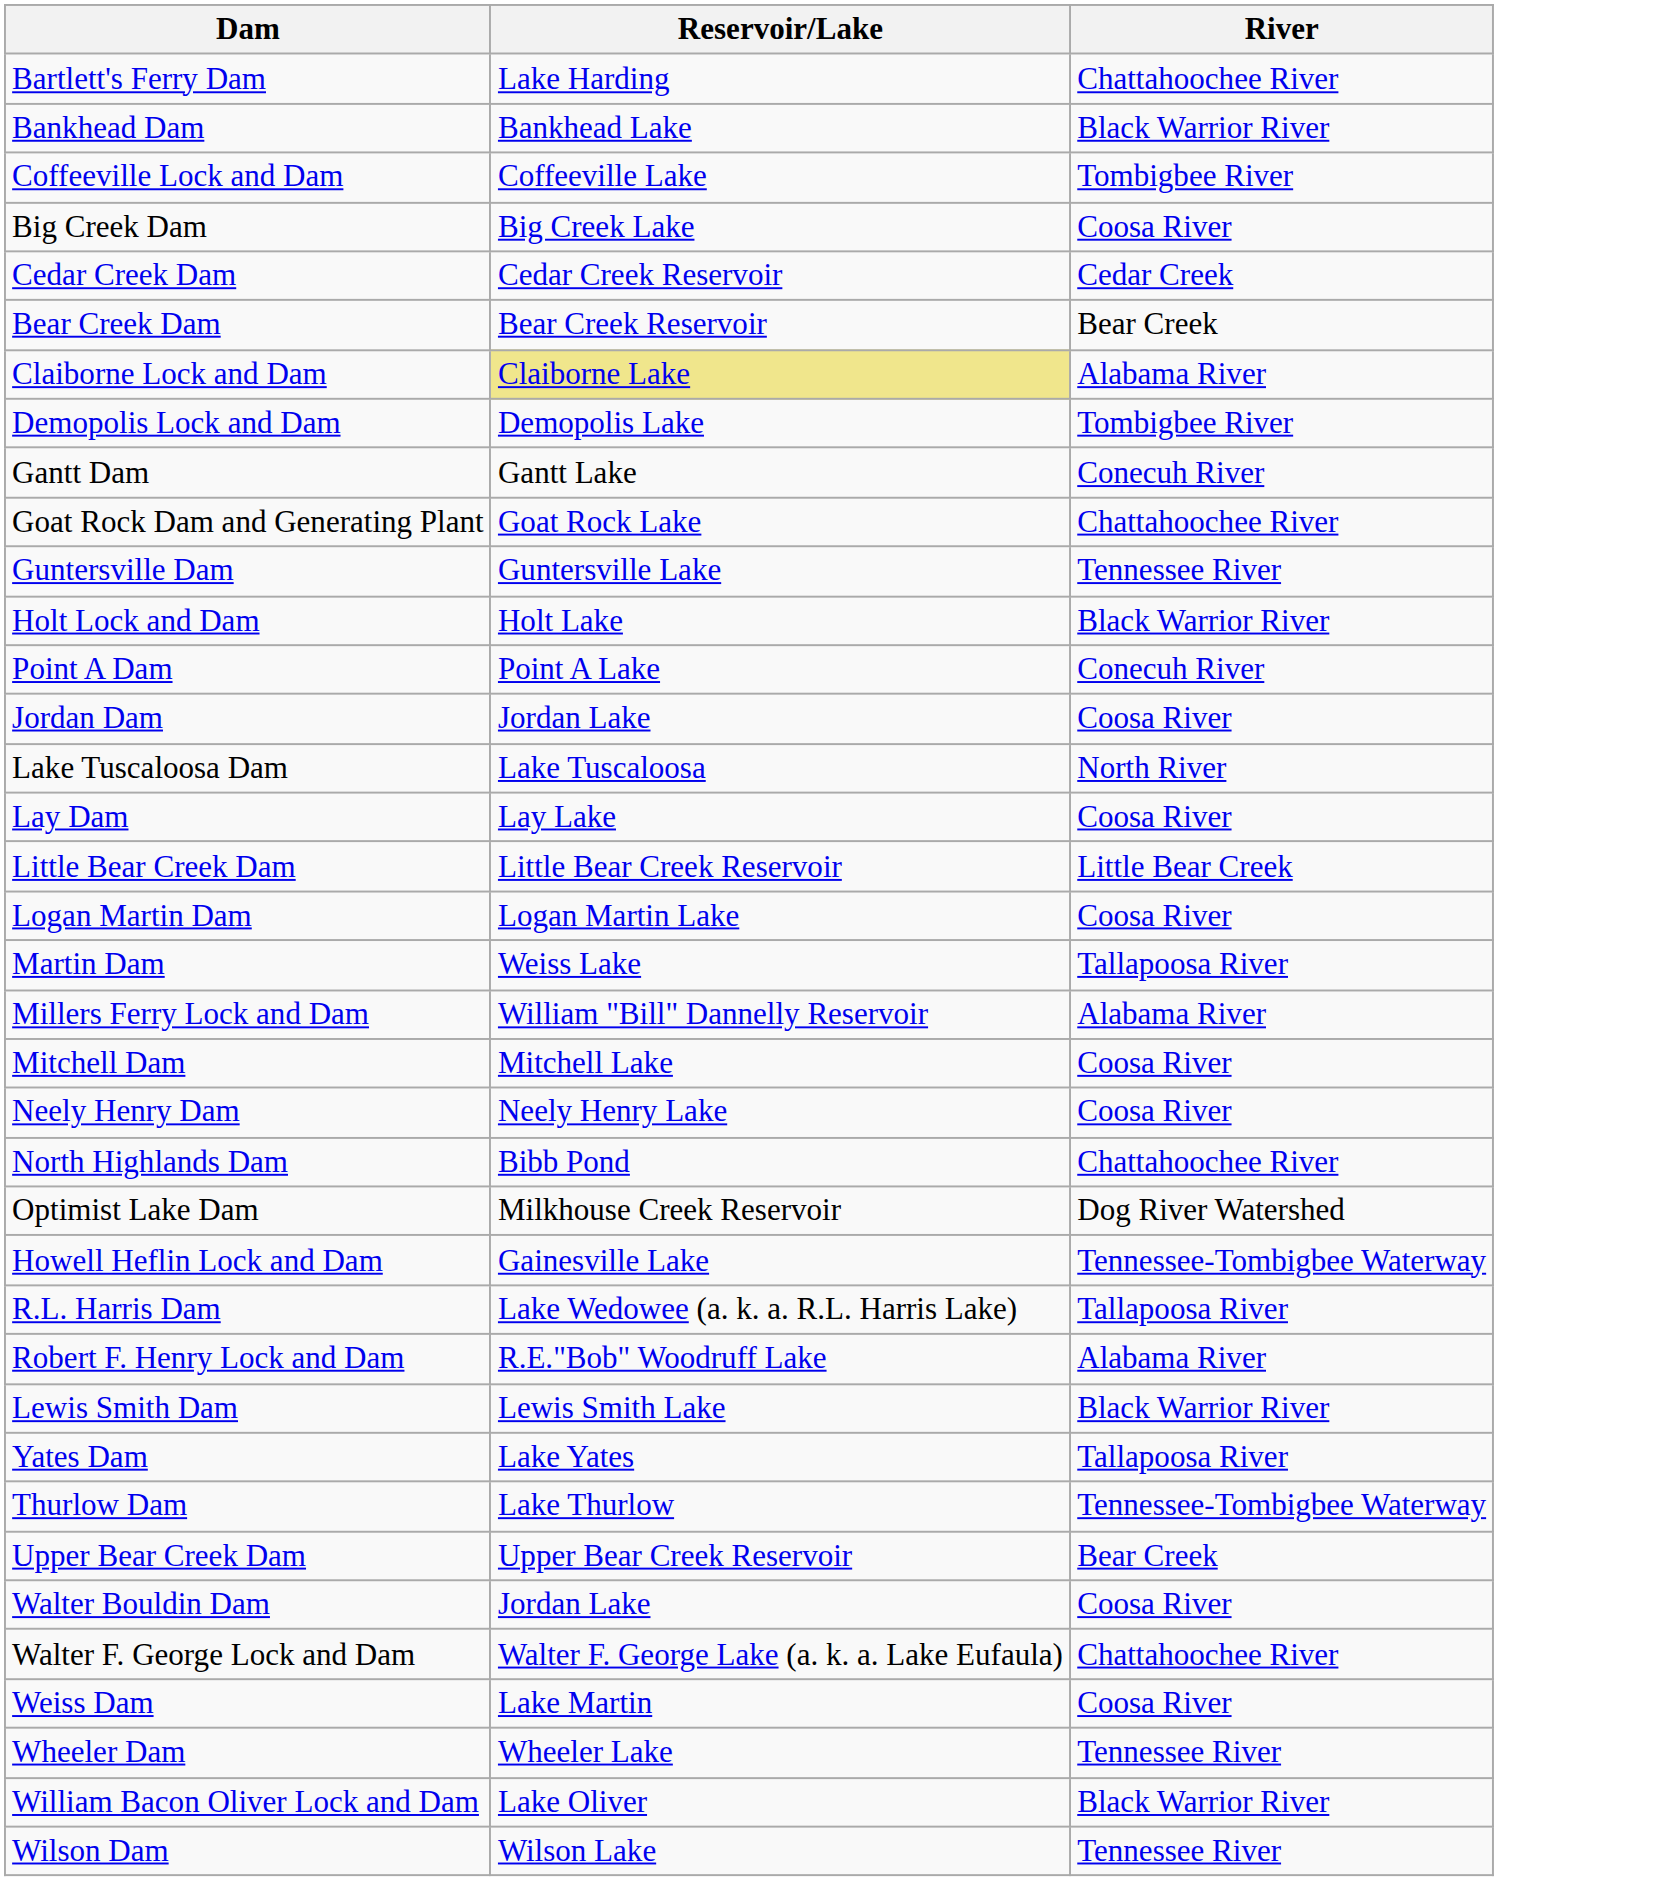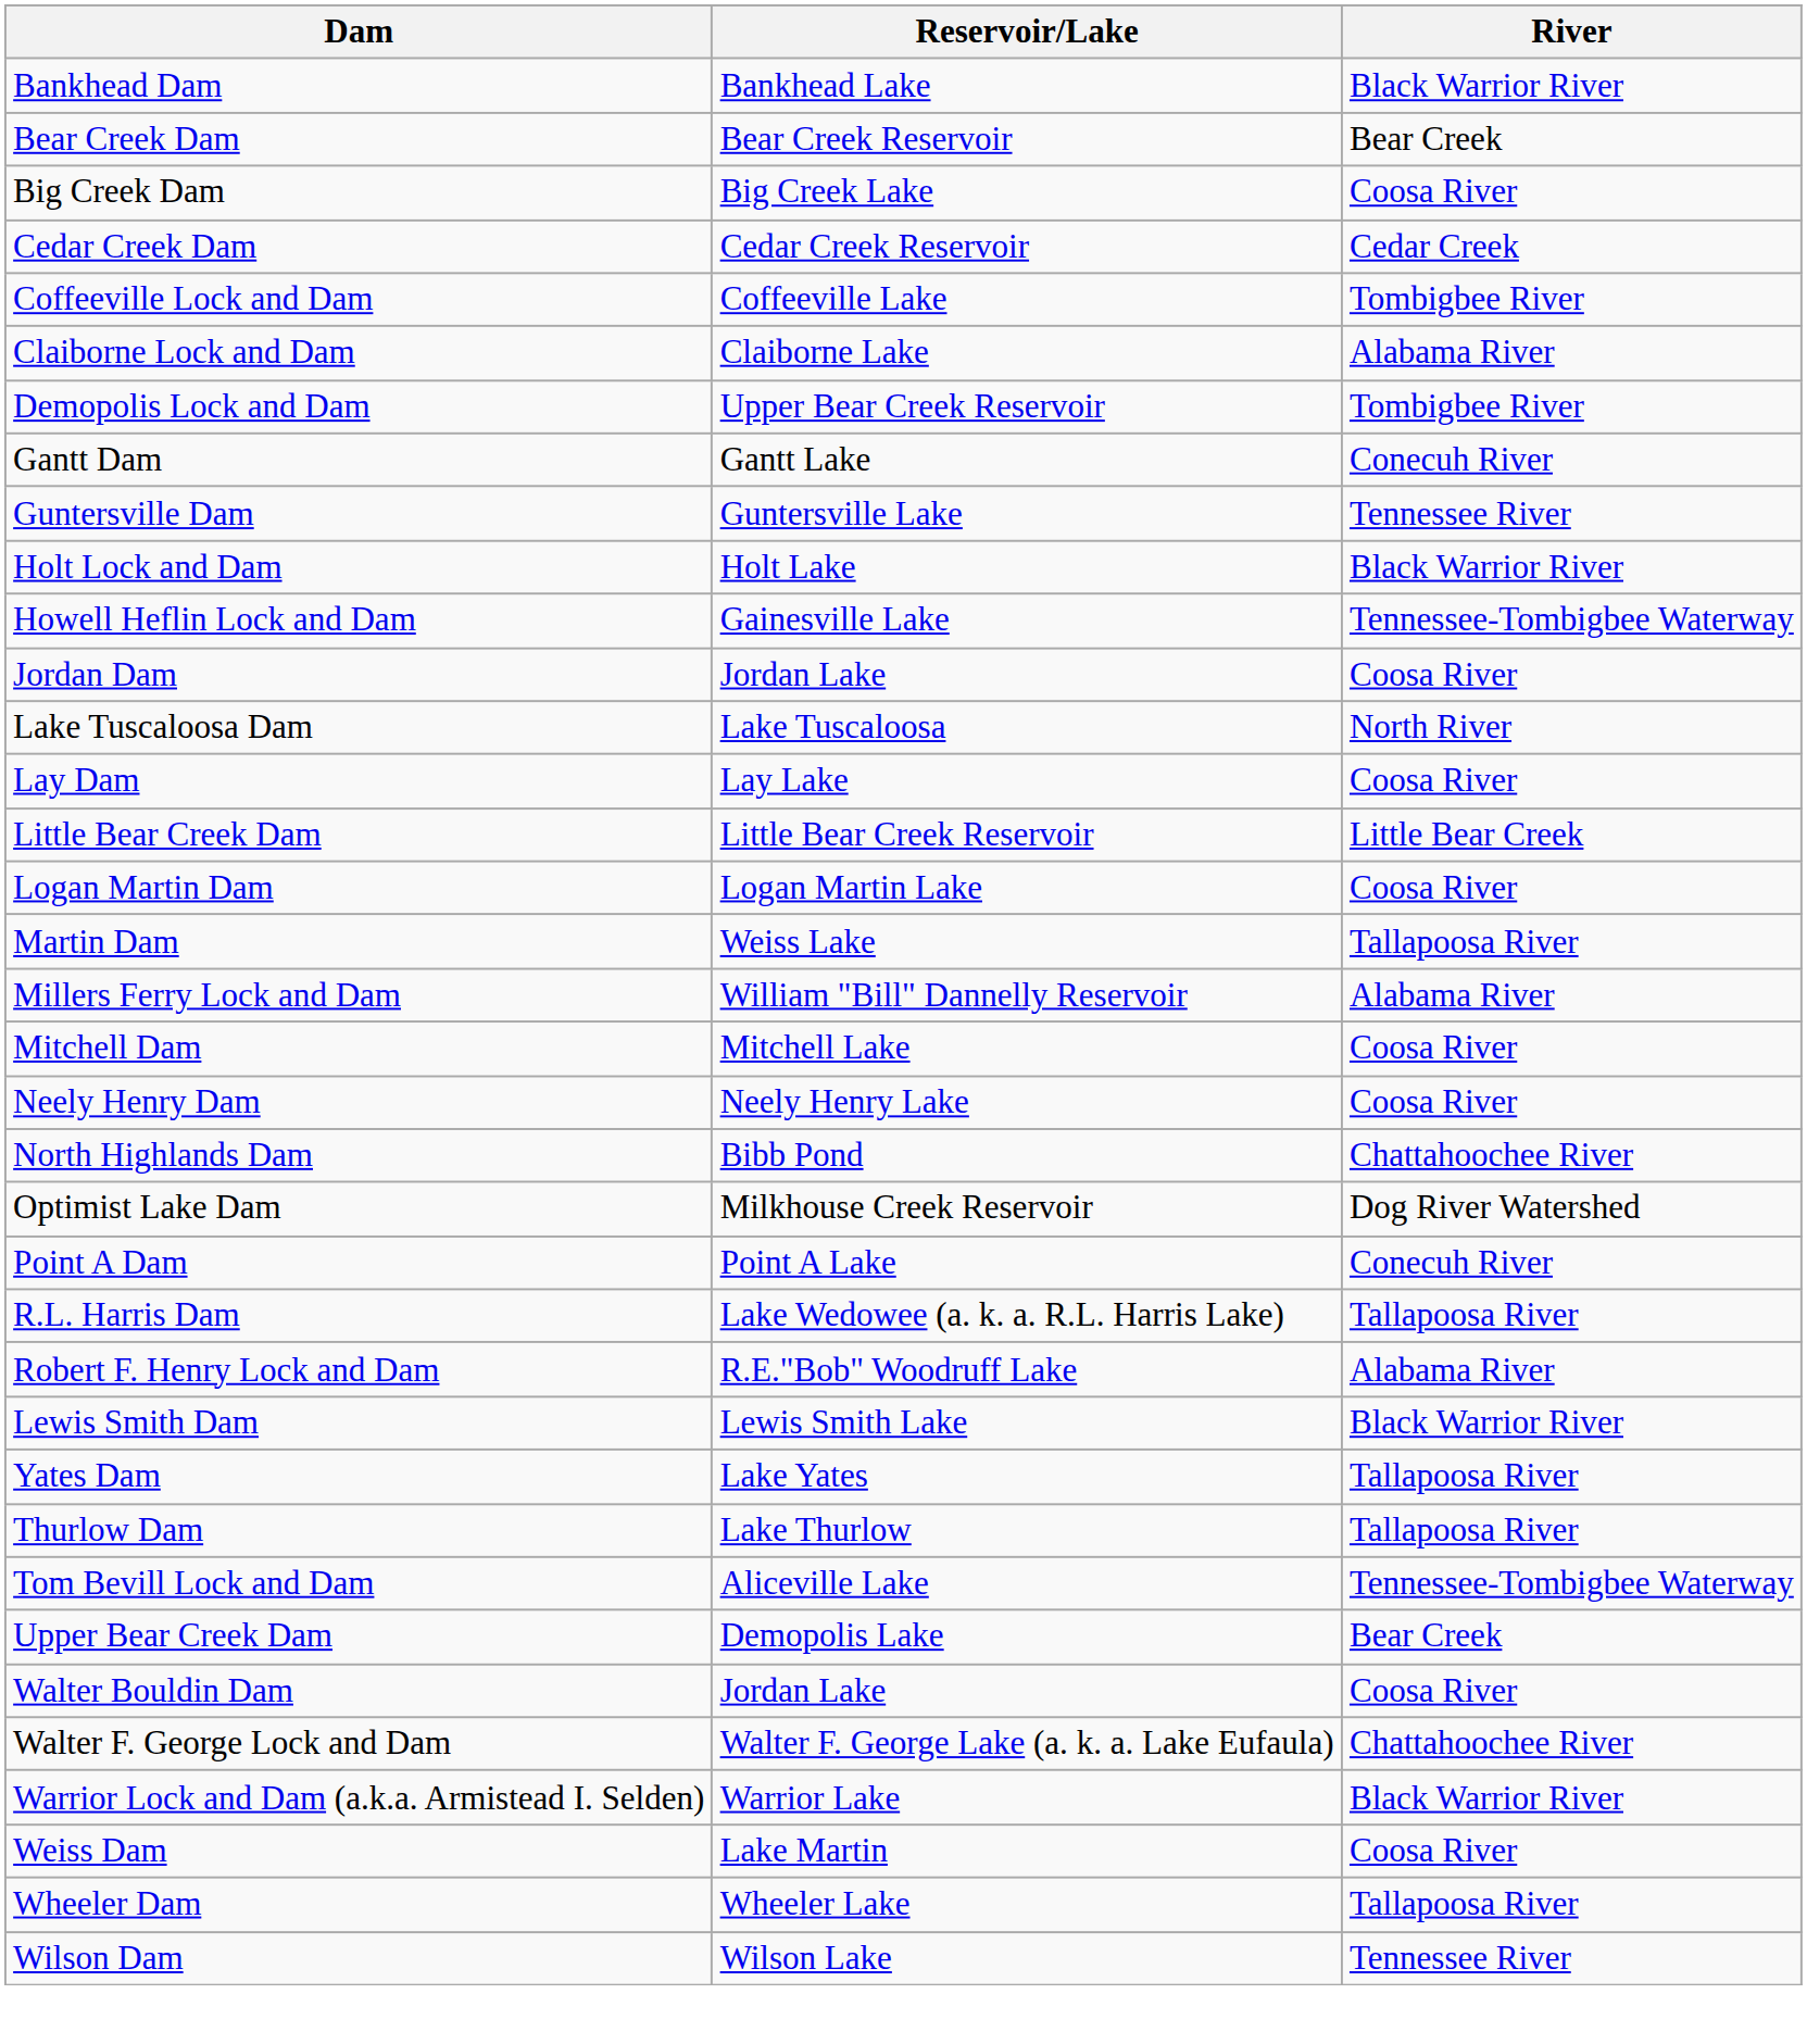- row: Bartlett's Ferry Dam | Lake Harding | Chattahoochee River
rows swapped: Bear Creek Dam <-> Coffeeville Lock and Dam
Claiborne Lock and Dam | Reservoir/Lake: khaki background -> no background
Demopolis Lock and Dam | Reservoir/Lake: Demopolis Lake -> Upper Bear Creek Reservoir
- row: Goat Rock Dam and Generating Plant | Goat Rock Lake | Chattahoochee River
rows swapped: Howell Heflin Lock and Dam <-> Point A Dam
Thurlow Dam | River: Tennessee-Tombigbee Waterway -> Tallapoosa River
+ row: Tom Bevill Lock and Dam | Aliceville Lake | Tennessee-Tombigbee Waterway
Upper Bear Creek Dam | Reservoir/Lake: Upper Bear Creek Reservoir -> Demopolis Lake
+ row: Warrior Lock and Dam (a.k.a. Armistead I. Selden) | Warrior Lake | Black Warrior River
Wheeler Dam | River: Tennessee River -> Tallapoosa River
- row: William Bacon Oliver Lock and Dam | Lake Oliver | Black Warrior River
